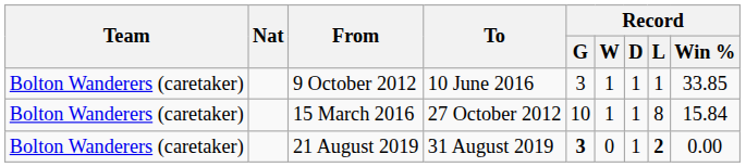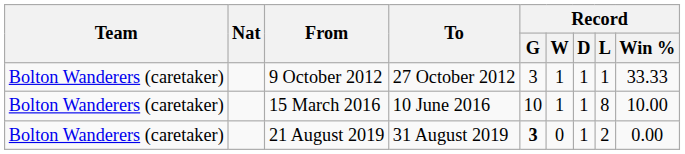9 October 2012 | To: 10 June 2016 -> 27 October 2012
9 October 2012 | Record / Win %: 33.85 -> 33.33
15 March 2016 | To: 27 October 2012 -> 10 June 2016
15 March 2016 | Record / Win %: 15.84 -> 10.00
21 August 2019 | Record / L: bold -> normal
